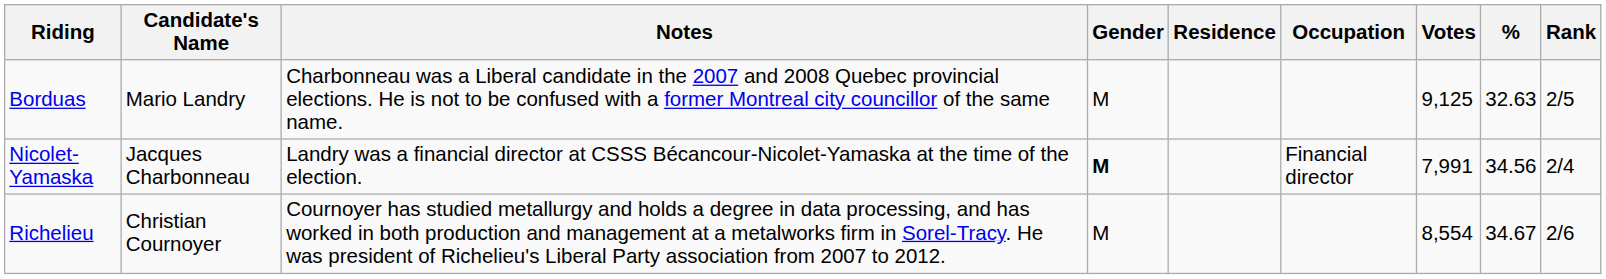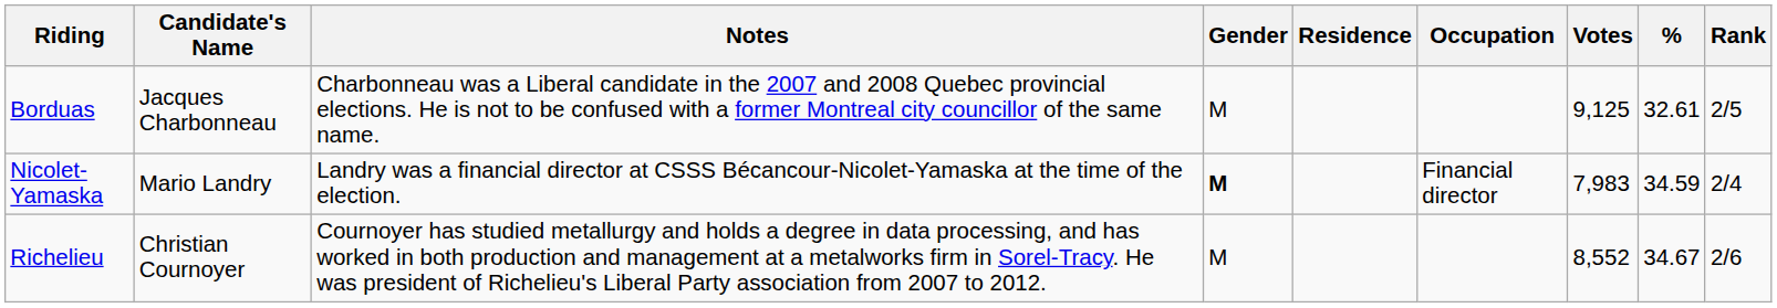Borduas | Candidate's Name: Mario Landry -> Jacques Charbonneau
Borduas | %: 32.63 -> 32.61
Nicolet-Yamaska | Candidate's Name: Jacques Charbonneau -> Mario Landry
Nicolet-Yamaska | Votes: 7,991 -> 7,983
Nicolet-Yamaska | %: 34.56 -> 34.59
Richelieu | Votes: 8,554 -> 8,552
